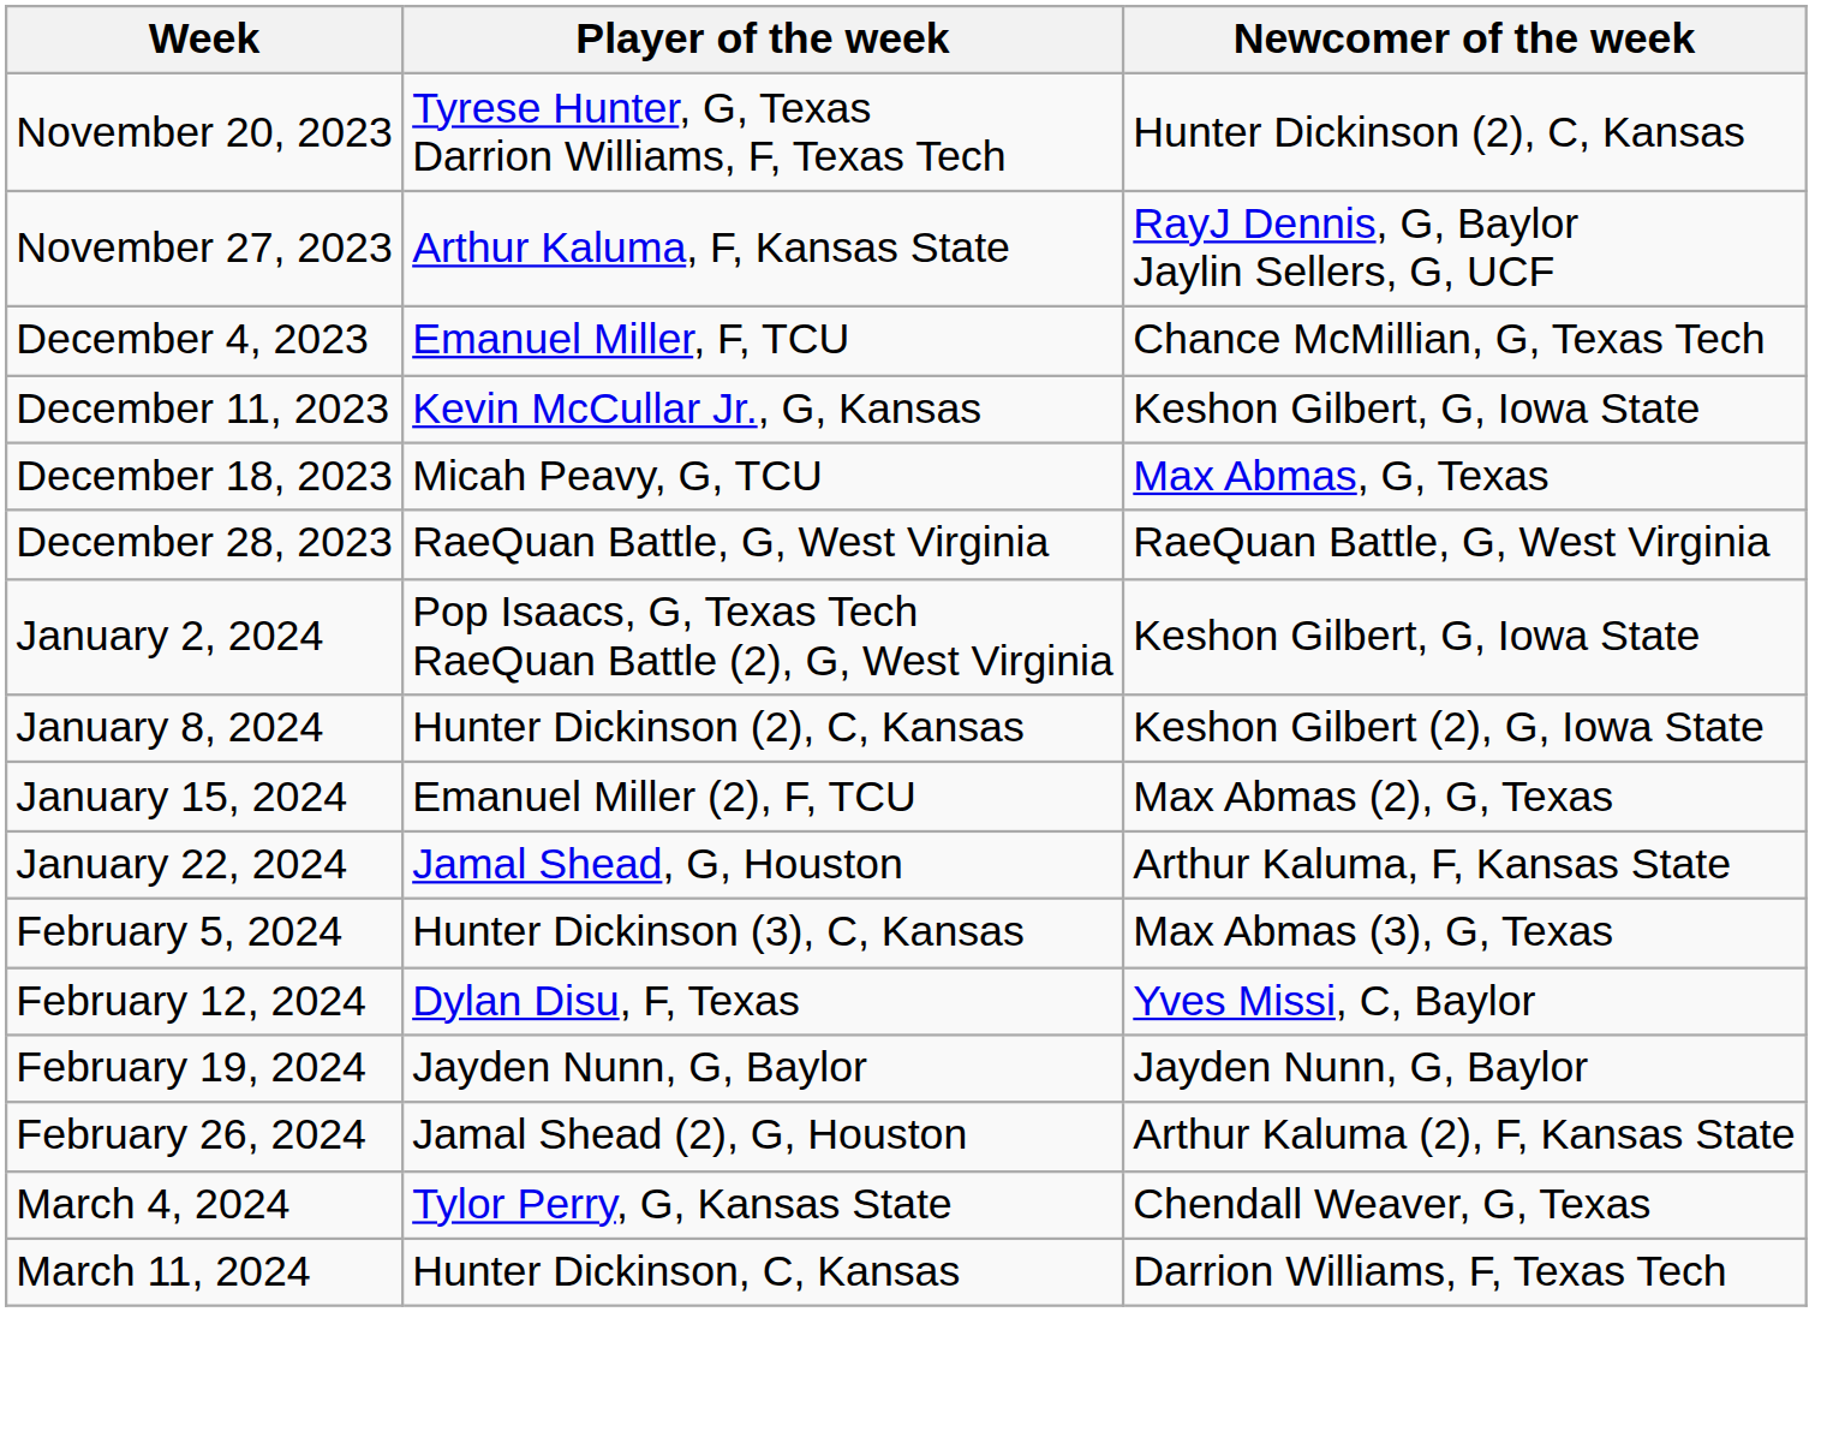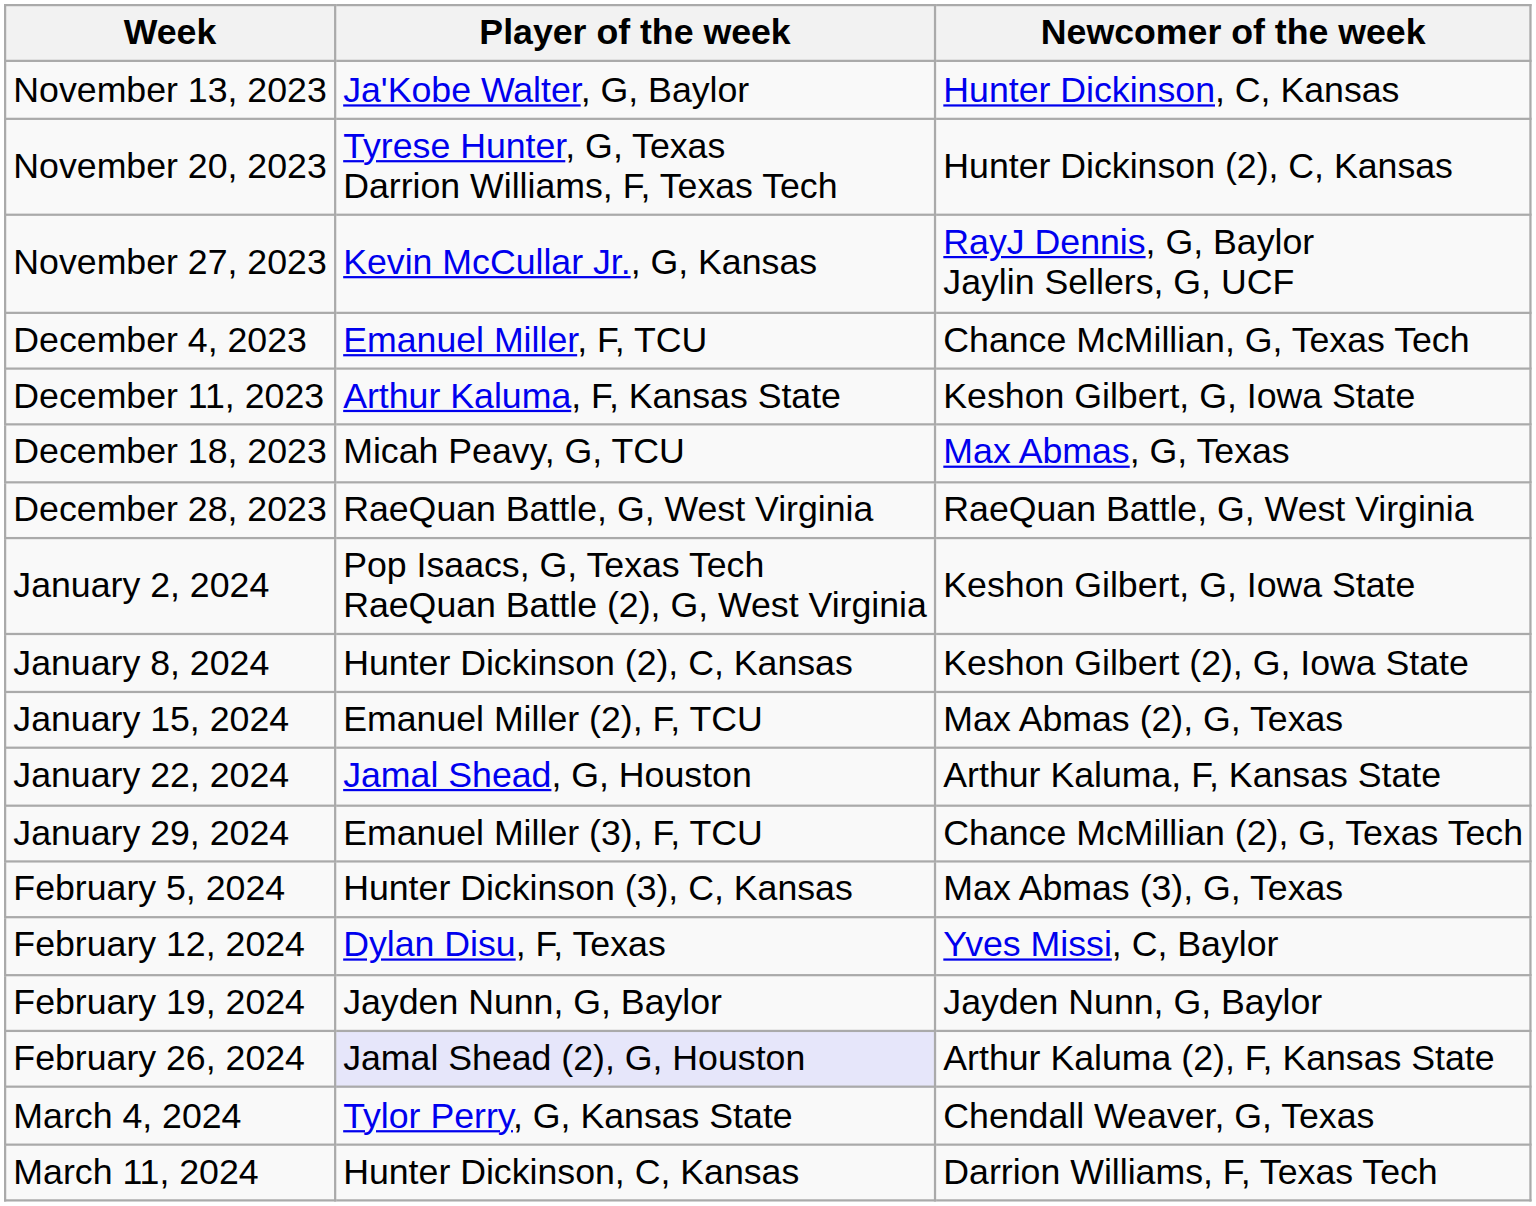+ row: November 13, 2023 | Ja'Kobe Walter, G, Baylor | Hunter Dickinson, C, Kansas
November 27, 2023 | Player of the week: Arthur Kaluma, F, Kansas State -> Kevin McCullar Jr., G, Kansas
December 11, 2023 | Player of the week: Kevin McCullar Jr., G, Kansas -> Arthur Kaluma, F, Kansas State
+ row: January 29, 2024 | Emanuel Miller (3), F, TCU | Chance McMillian (2), G, Texas Tech
February 26, 2024 | Player of the week: no background -> lavender background
